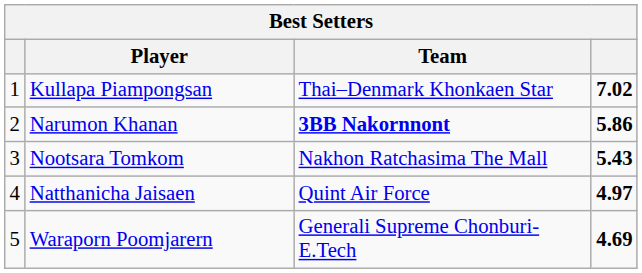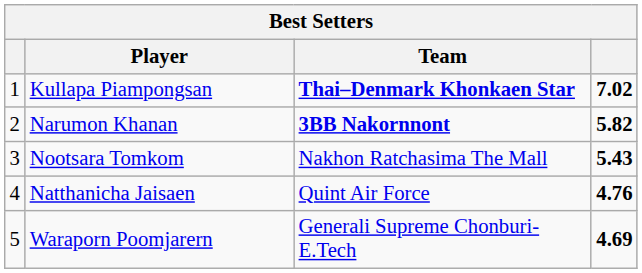Kullapa Piampongsan | Team: normal -> bold
Narumon Khanan | column 4: 5.86 -> 5.82
Natthanicha Jaisaen | column 4: 4.97 -> 4.76
